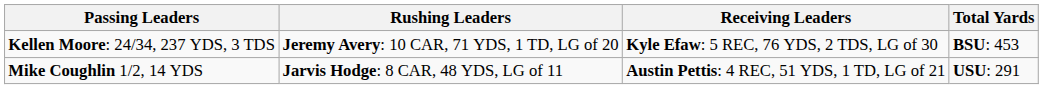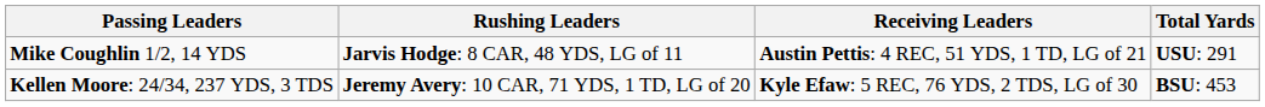rows swapped: Kellen Moore: 24/34, 237 YDS, 3 TDS <-> Mike Coughlin 1/2, 14 YDS
